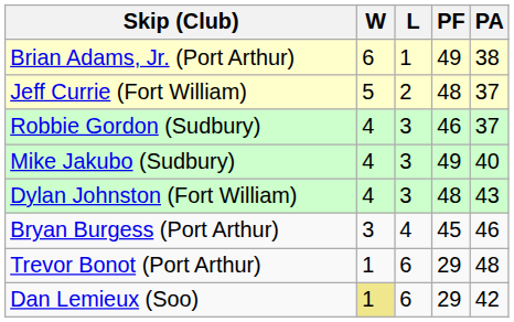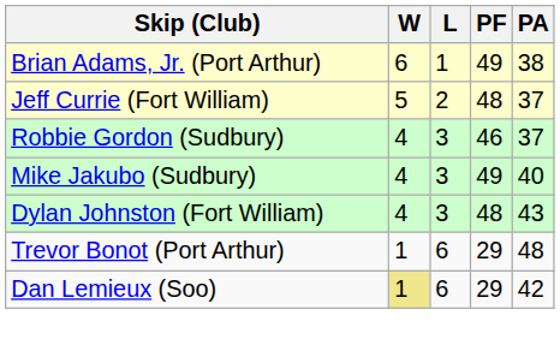- row: Bryan Burgess (Port Arthur) | 3 | 4 | 45 | 46
